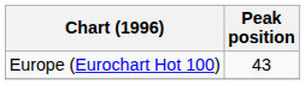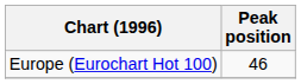Europe (Eurochart Hot 100) | Peak position: 43 -> 46
